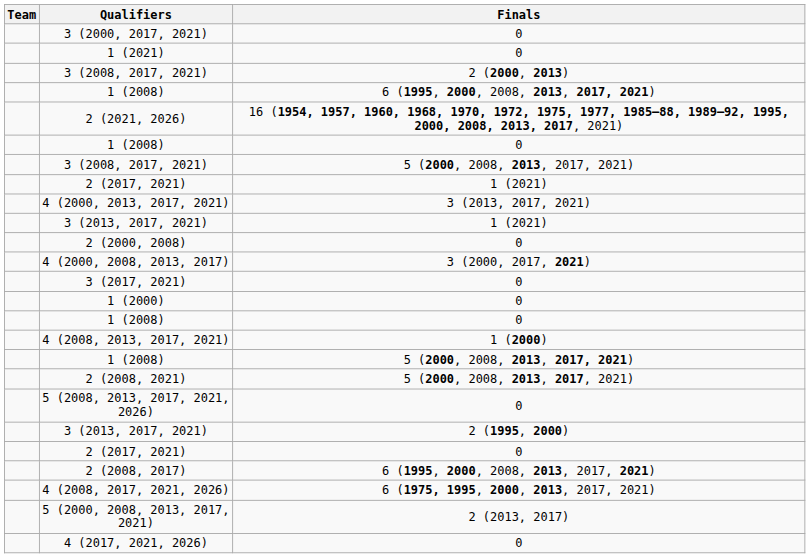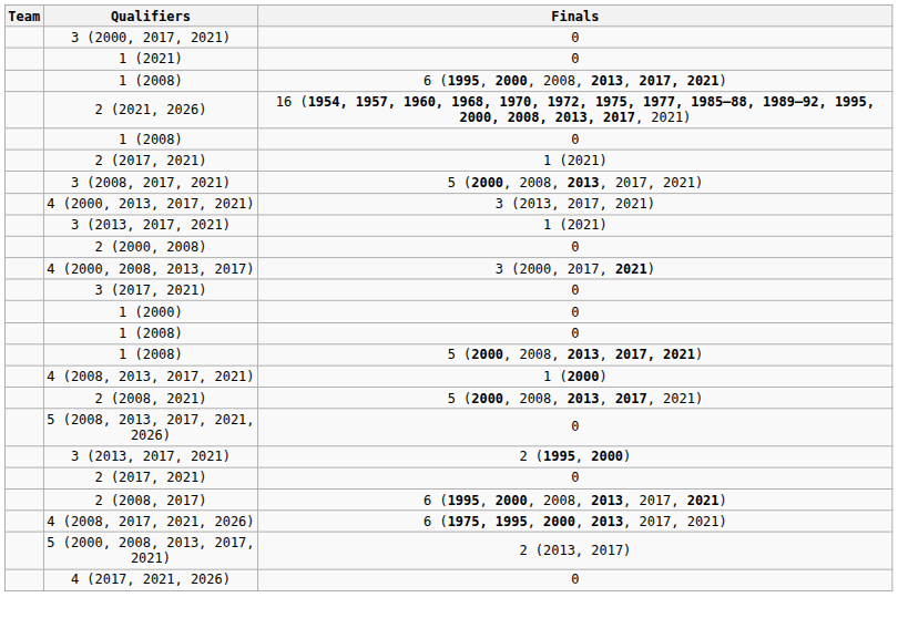- row: 3 (2008, 2017, 2021) | 2 (2000, 2013)
rows swapped: 2 (2017, 2021) / 1 (2021) <-> 3 (2008, 2017, 2021) / 5 (2000, 2008, 2013, 2017, 2021)
rows swapped: 4 (2008, 2013, 2017, 2021) <-> 1 (2008) / 5 (2000, 2008, 2013, 2017, 2021)
